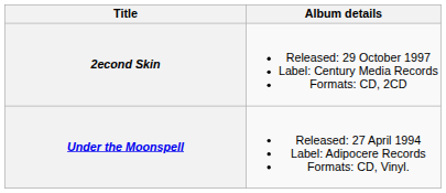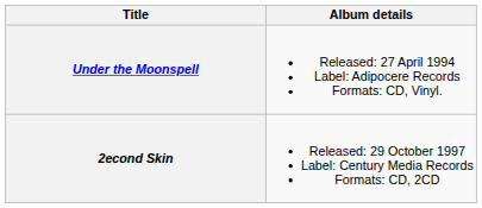rows swapped: Under the Moonspell <-> 2econd Skin
